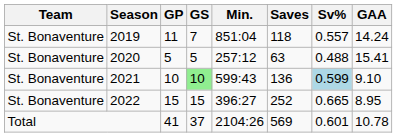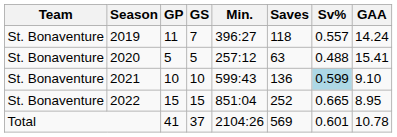2019 | Min.: 851:04 -> 396:27
2021 | GS: lightgreen background -> no background
2022 | Min.: 396:27 -> 851:04
